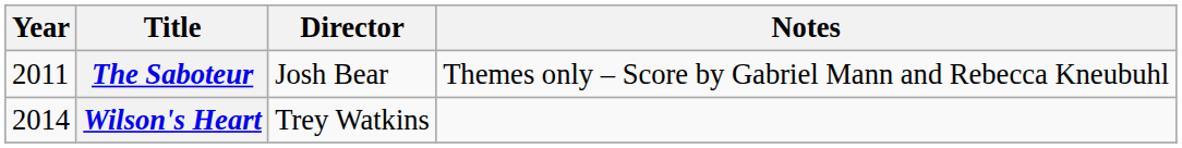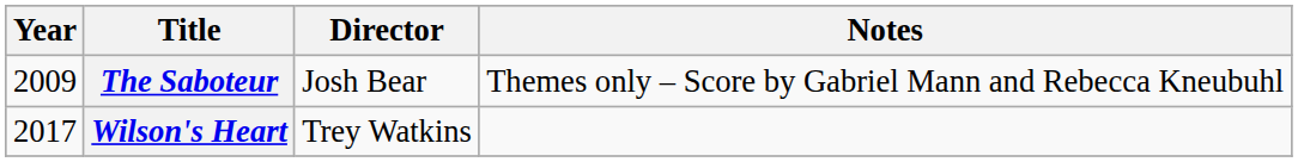The Saboteur | Year: 2011 -> 2009
Wilson's Heart | Year: 2014 -> 2017
